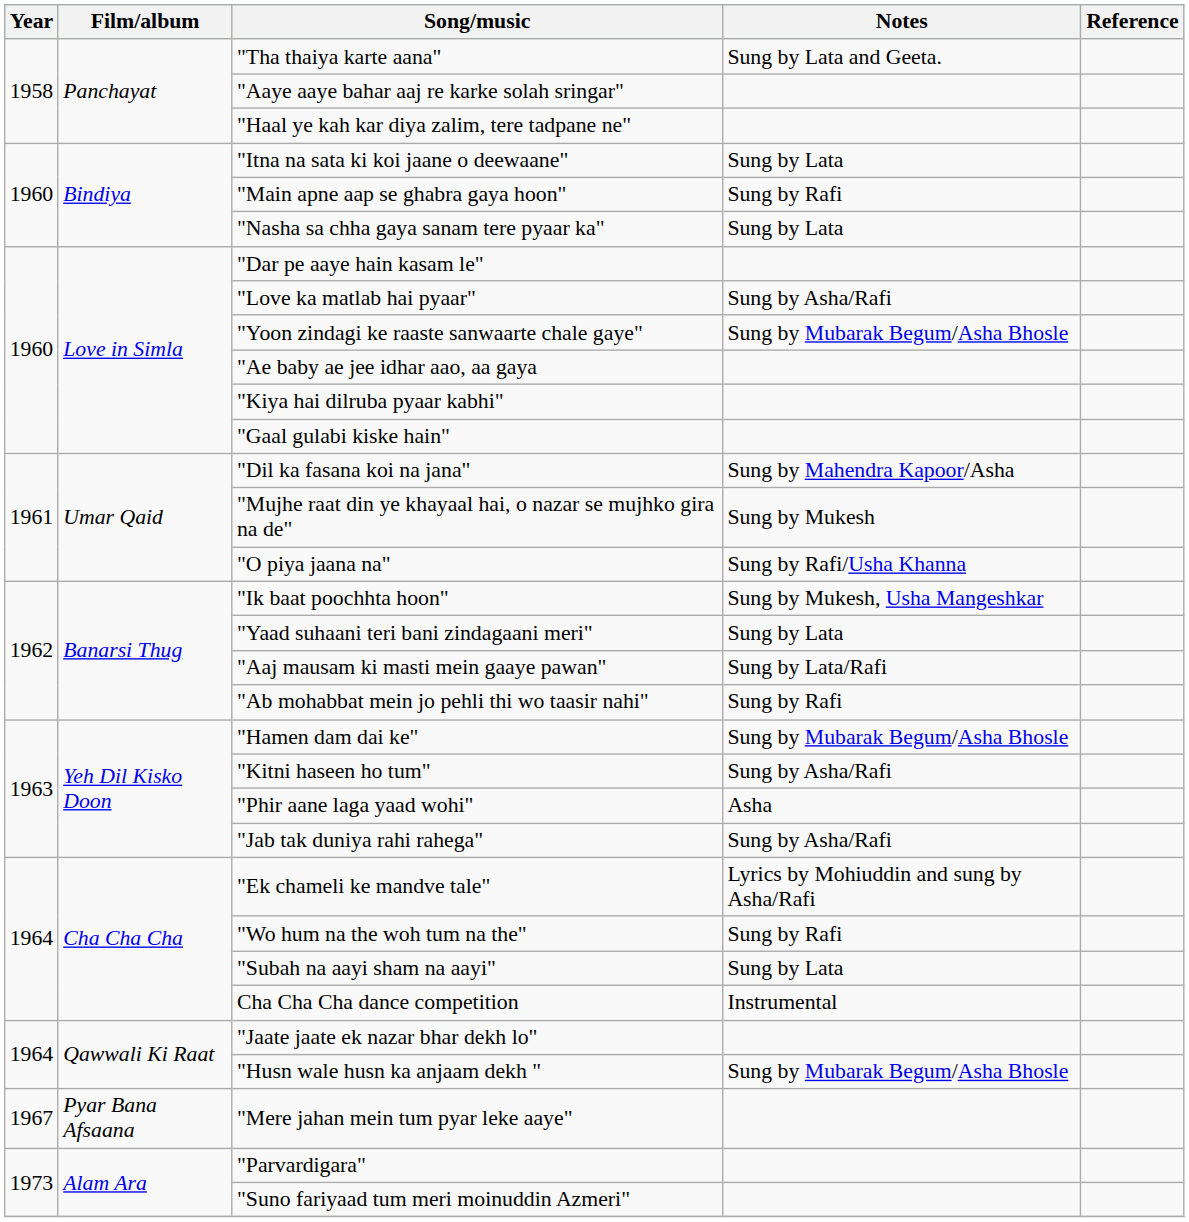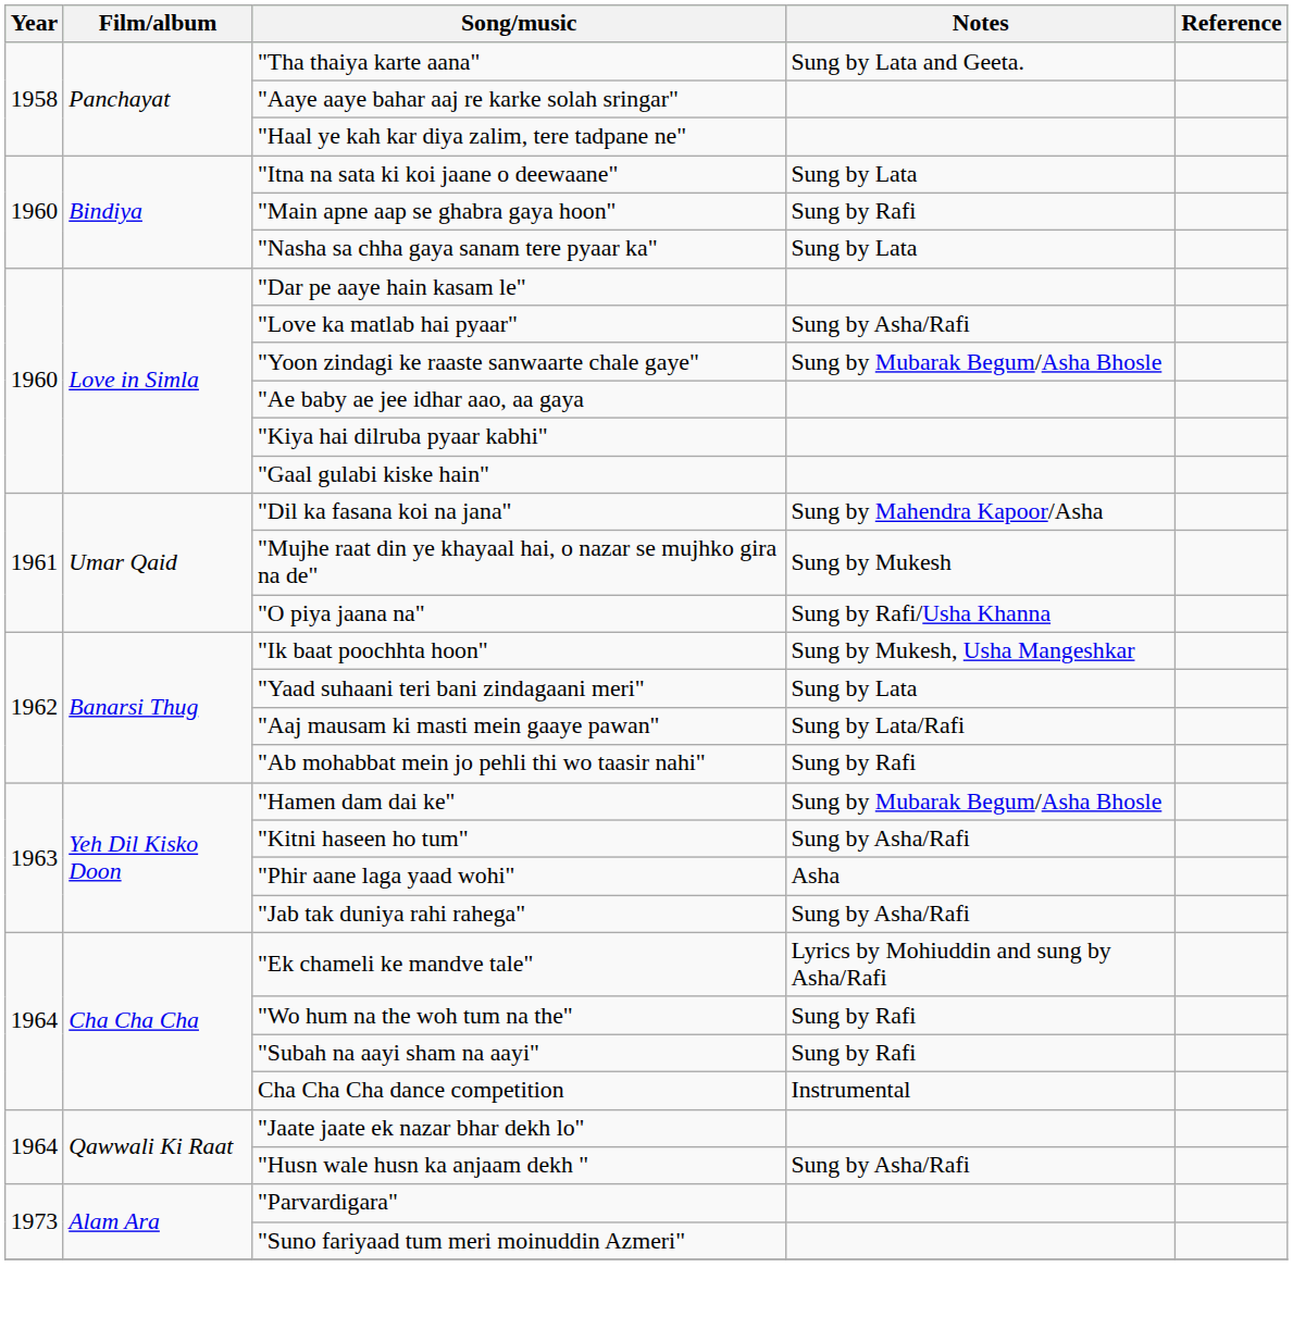"Subah na aayi sham na aayi" | Notes: Sung by Lata -> Sung by Rafi
"Husn wale husn ka anjaam dekh " | Notes: Sung by Mubarak Begum/Asha Bhosle -> Sung by Asha/Rafi
- row: 1967 | Pyar Bana Afsaana | "Mere jahan mein tum pyar leke aaye"
